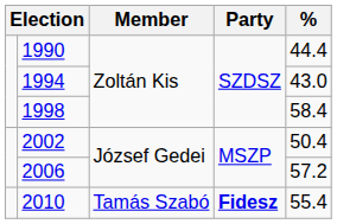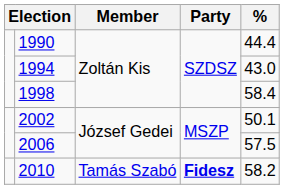2002 | %: 50.4 -> 50.1
2006 | %: 57.2 -> 57.5
2010 | %: 55.4 -> 58.2
